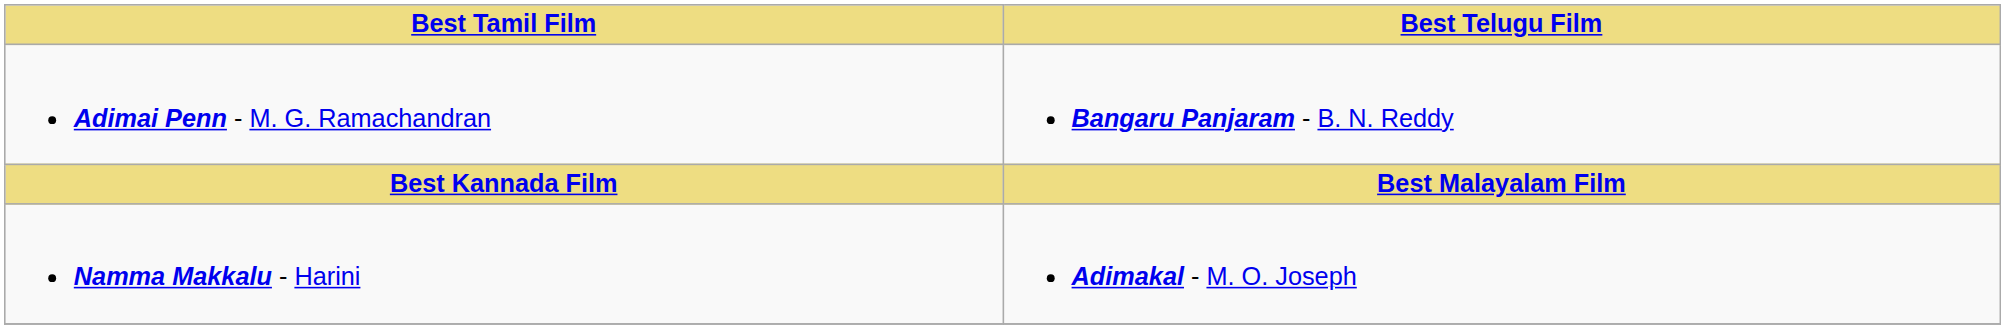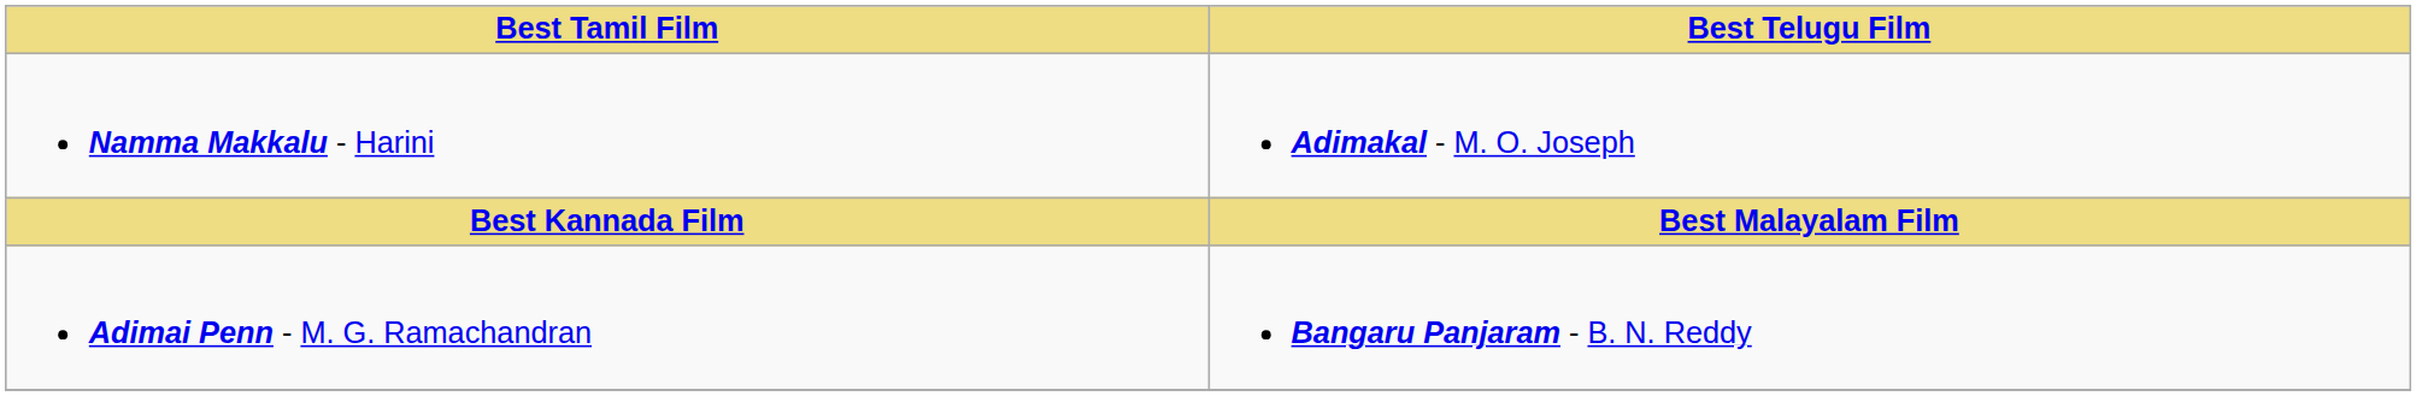rows swapped: Adimai Penn - M. G. Ramachandran <-> Namma Makkalu - Harini
